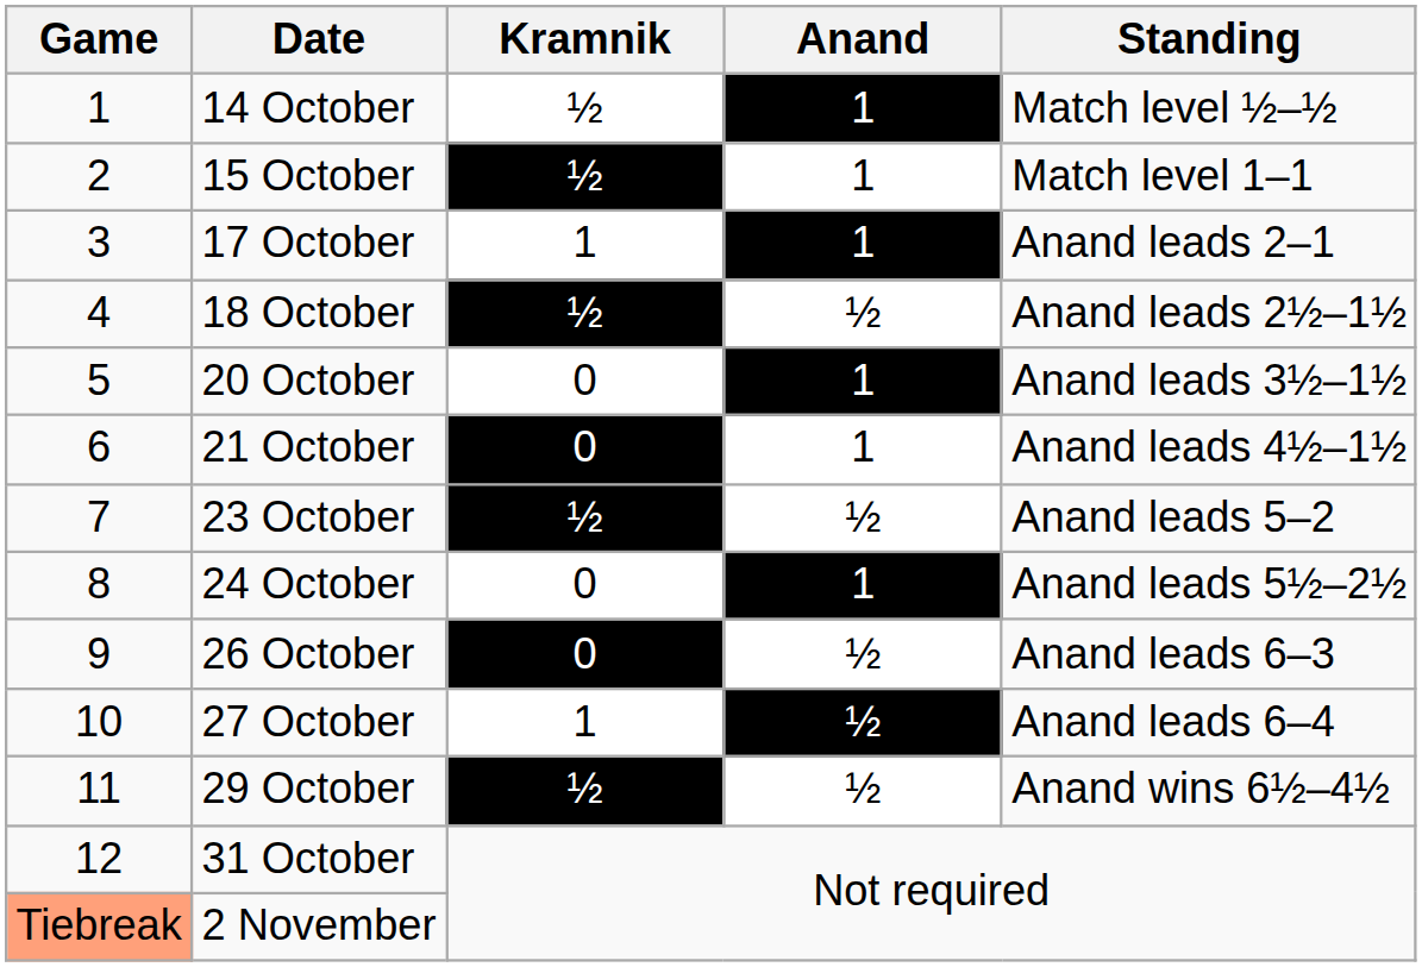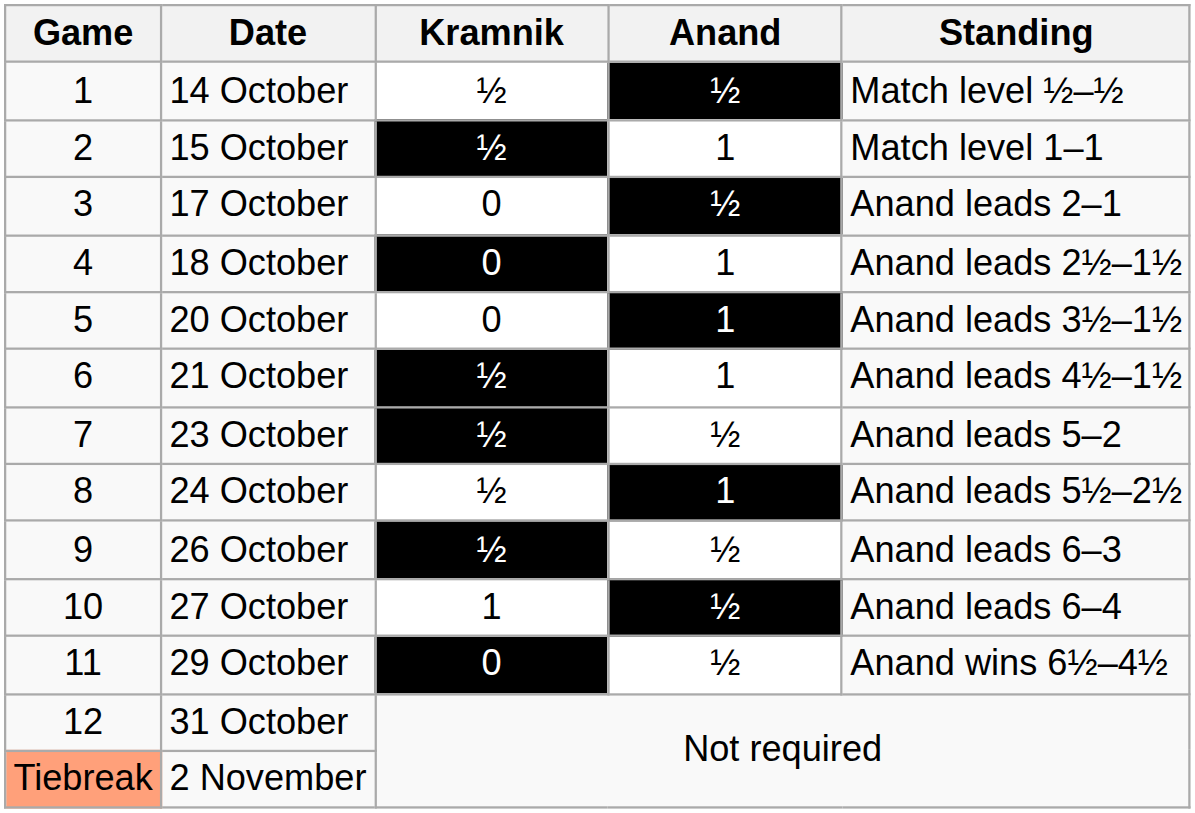14 October | Anand: 1 -> ½
17 October | Kramnik: 1 -> 0
17 October | Anand: 1 -> ½
18 October | Kramnik: ½ -> 0
18 October | Anand: ½ -> 1
21 October | Kramnik: 0 -> ½
24 October | Kramnik: 0 -> ½
26 October | Kramnik: 0 -> ½
29 October | Kramnik: ½ -> 0
